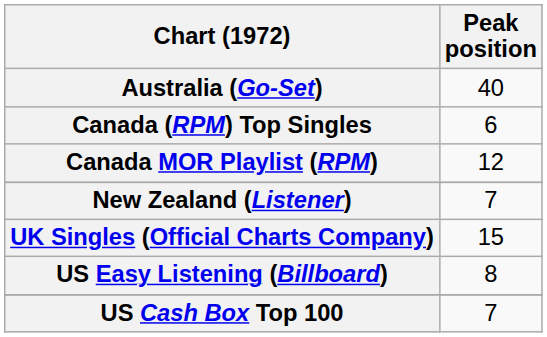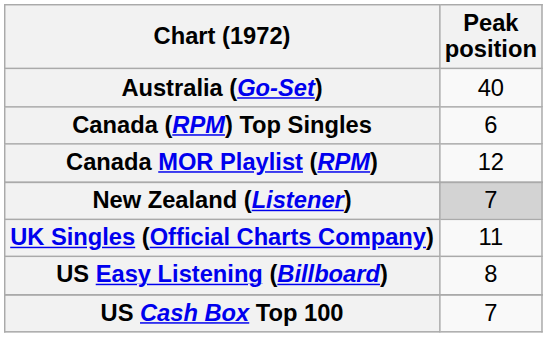New Zealand (Listener) | Peak position: no background -> lightgrey background
UK Singles (Official Charts Company) | Peak position: 15 -> 11
